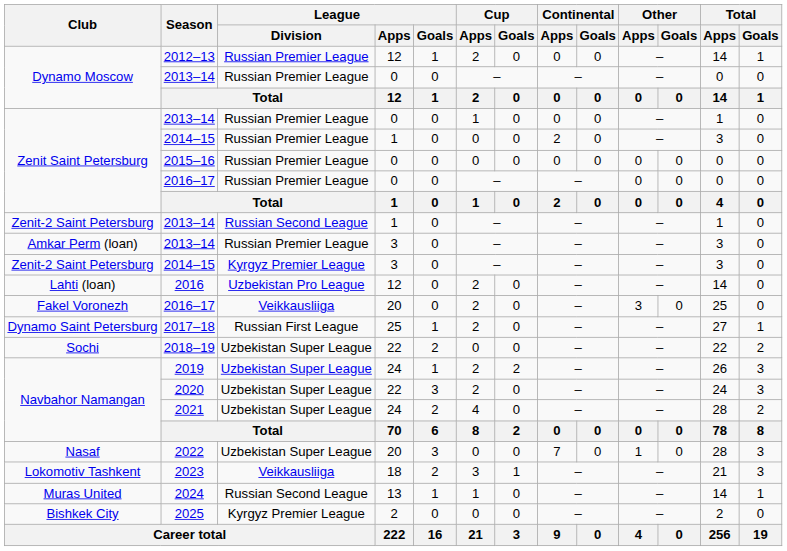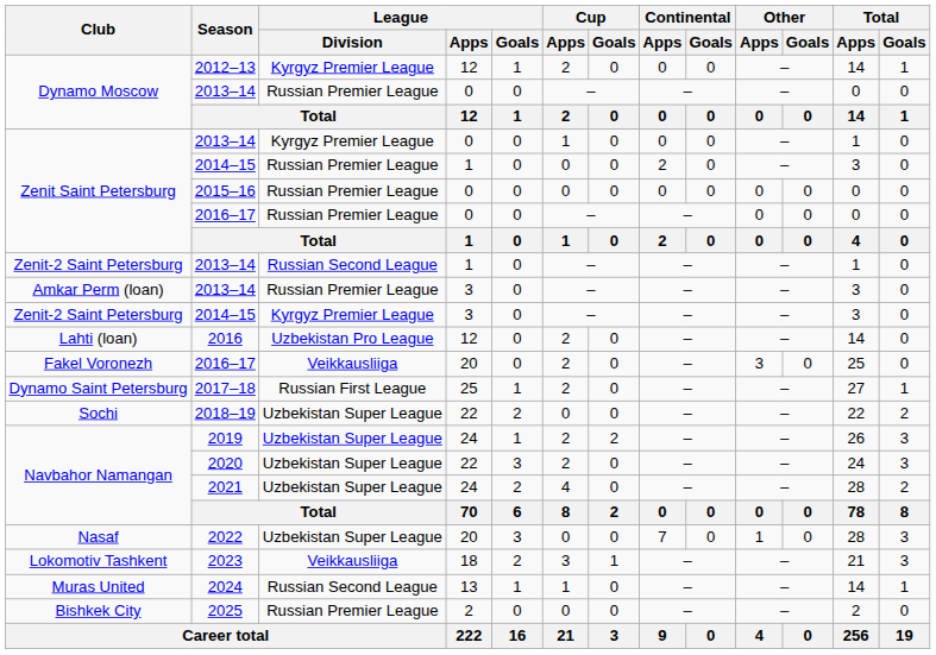2012–13 | League / Division: Russian Premier League -> Kyrgyz Premier League
Zenit Saint Petersburg / 2013–14 | League / Division: Russian Premier League -> Kyrgyz Premier League
2025 | League / Division: Kyrgyz Premier League -> Russian Premier League
